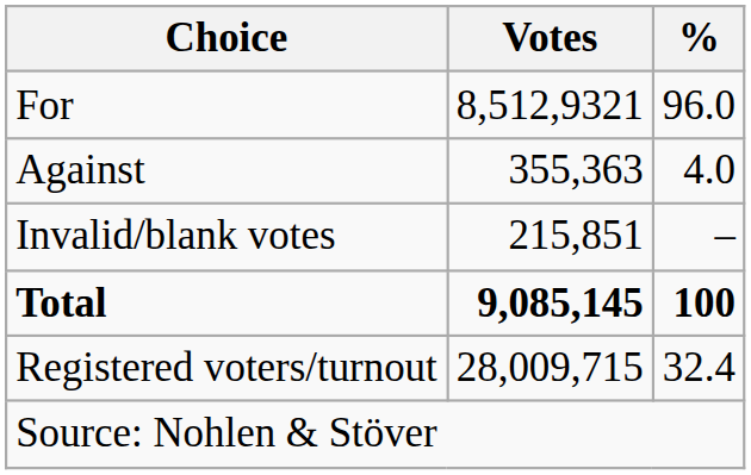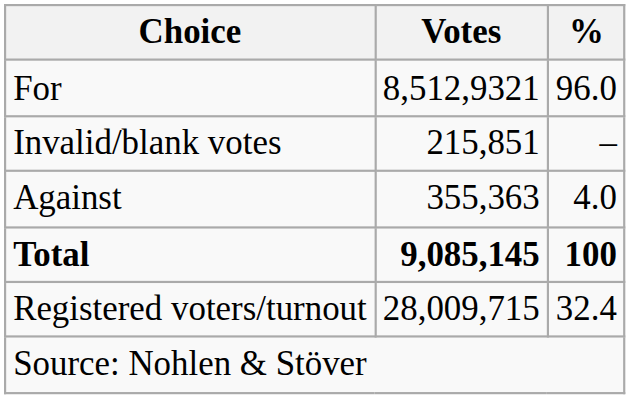rows swapped: Against <-> Invalid/blank votes
